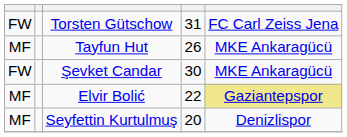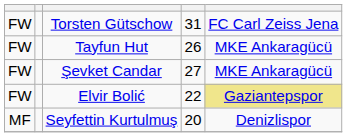Tayfun Hut | column 1: MF -> FW
Şevket Candar | column 4: 30 -> 27
Elvir Bolić | column 1: MF -> FW
